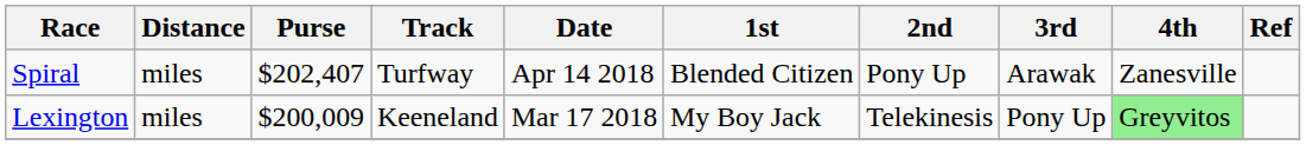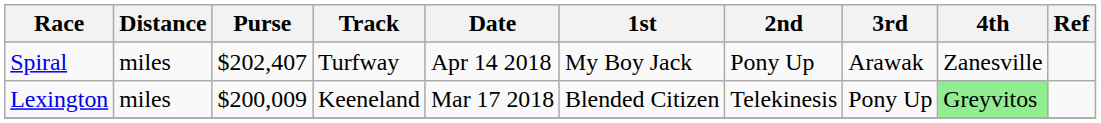Spiral | 1st: Blended Citizen -> My Boy Jack
Lexington | 1st: My Boy Jack -> Blended Citizen
